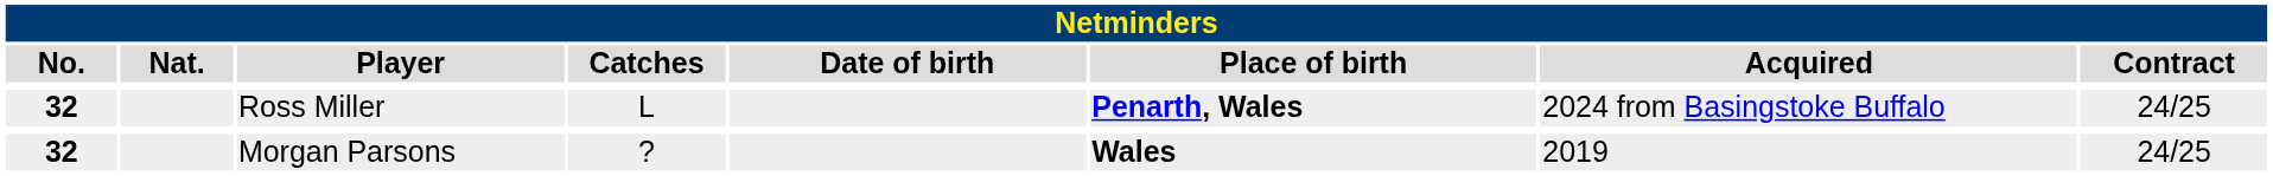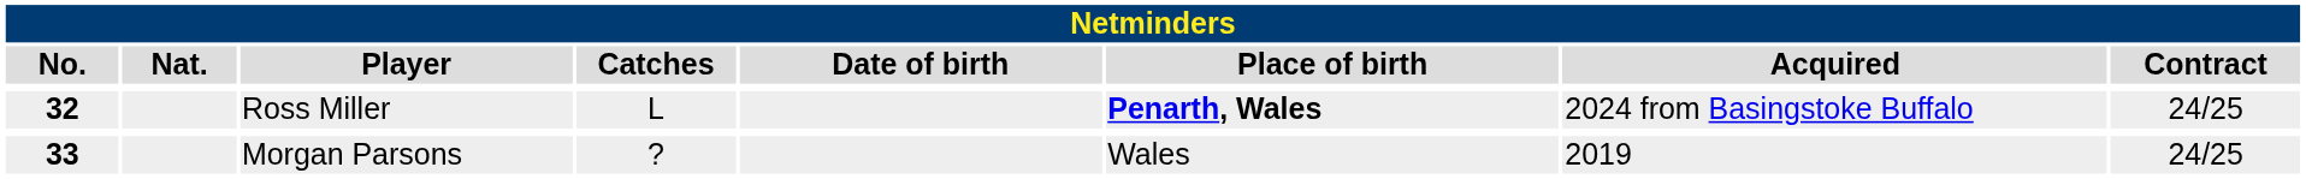Morgan Parsons | No.: 32 -> 33
Morgan Parsons | Place of birth: bold -> normal
